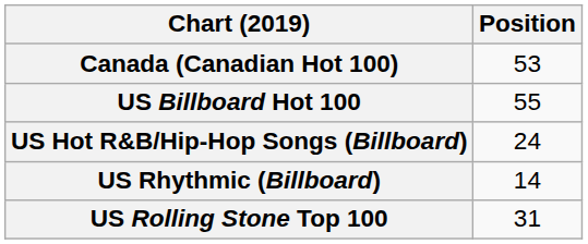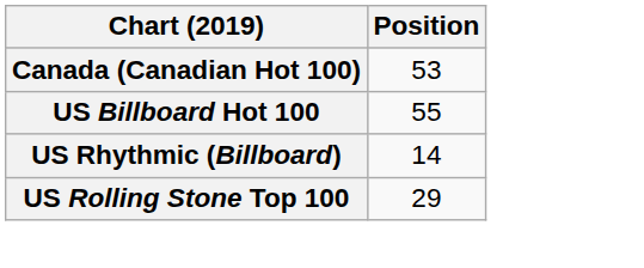- row: US Hot R&B/Hip-Hop Songs (Billboard) | 24
US Rolling Stone Top 100 | Position: 31 -> 29
